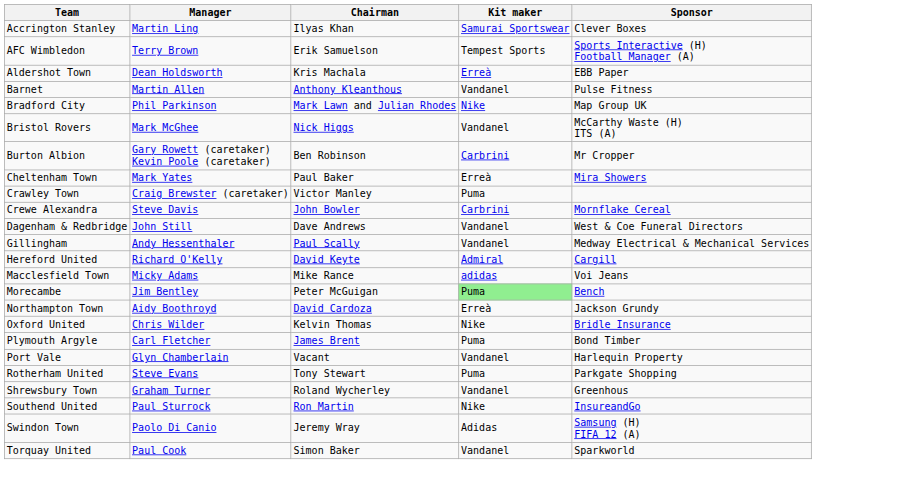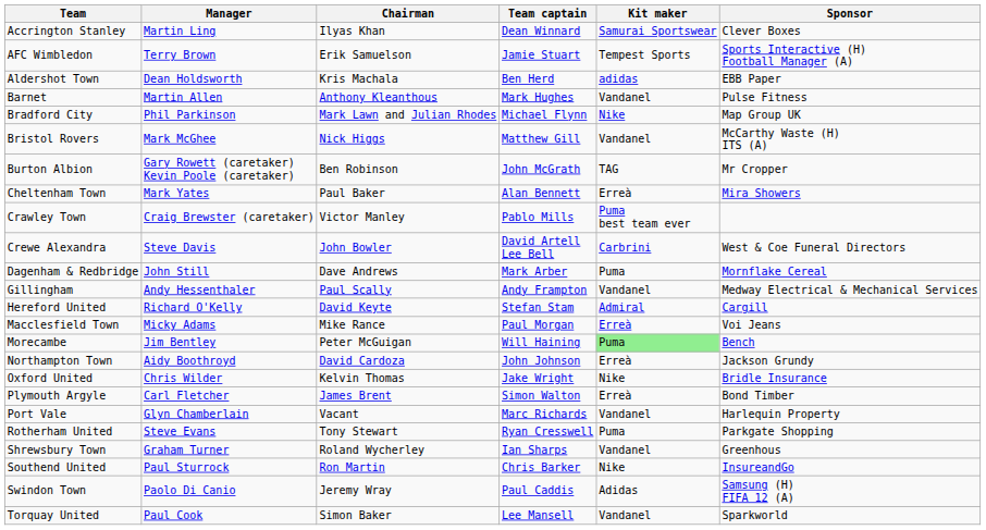+ column: Team captain | Dean Winnard | Jamie Stuart | Ben Herd | Mark Hughes | Michael Flynn | Matthew Gill | John McGrath | Alan Bennett | Pablo Mills | David Artell Lee Bell | Mark Arber | Andy Frampton | Stefan Stam | Paul Morgan | Will Haining | John Johnson | Jake Wright | Simon Walton | Marc Richards | Ryan Cresswell | Ian Sharps | Chris Barker | Paul Caddis | Lee Mansell
Aldershot Town | Kit maker: Erreà -> adidas
Burton Albion | Kit maker: Carbrini -> TAG
Crawley Town | Kit maker: Puma -> Puma best team ever
Crewe Alexandra | Sponsor: Mornflake Cereal -> West & Coe Funeral Directors
Dagenham & Redbridge | Kit maker: Vandanel -> Puma
Dagenham & Redbridge | Sponsor: West & Coe Funeral Directors -> Mornflake Cereal
Macclesfield Town | Kit maker: adidas -> Erreà
Plymouth Argyle | Kit maker: Puma -> Erreà
